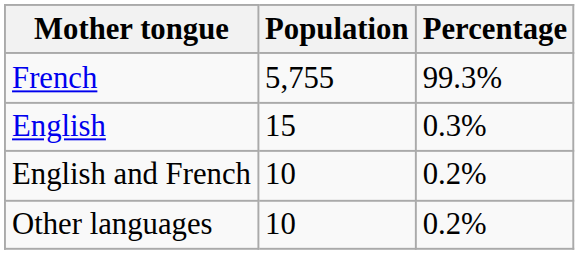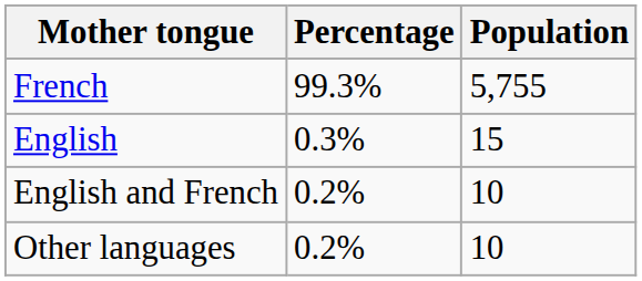columns swapped: Population <-> Percentage
